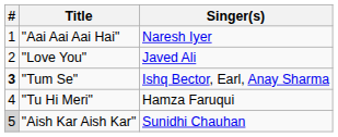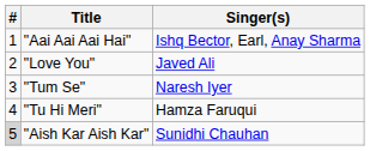"Aai Aai Aai Hai" | Singer(s): Naresh Iyer -> Ishq Bector, Earl, Anay Sharma
"Tum Se" | #: bold -> normal
"Tum Se" | Singer(s): Ishq Bector, Earl, Anay Sharma -> Naresh Iyer
